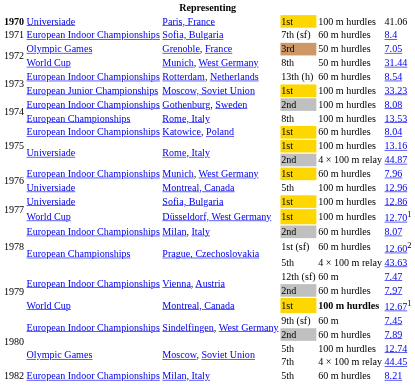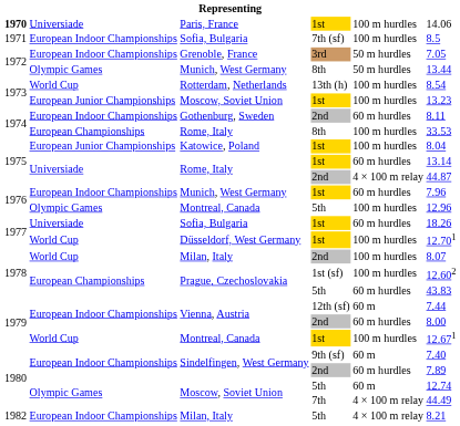Paris, France | column 6: 41.06 -> 14.06
Sofia, Bulgaria / 7th (sf) | column 5: 60 m hurdles -> 100 m hurdles
Sofia, Bulgaria / 7th (sf) | column 6: 8.4 -> 8.5
Grenoble, France | column 2: Olympic Games -> European Indoor Championships
Munich, West Germany / 8th | column 2: World Cup -> Olympic Games
Munich, West Germany / 8th | column 6: 31.44 -> 13.44
Rotterdam, Netherlands | column 2: European Indoor Championships -> World Cup
Rotterdam, Netherlands | column 5: 60 m hurdles -> 100 m hurdles
Moscow, Soviet Union / 1st | column 6: 33.23 -> 13.23
Gothenburg, Sweden | column 5: 100 m hurdles -> 60 m hurdles
Gothenburg, Sweden | column 6: 8.08 -> 8.11
Rome, Italy / 8th | column 6: 13.53 -> 33.53
Katowice, Poland | column 2: European Indoor Championships -> European Junior Championships
Katowice, Poland | column 5: 60 m hurdles -> 100 m hurdles
Rome, Italy / 1st | column 5: 100 m hurdles -> 60 m hurdles
Rome, Italy / 1st | column 6: 13.16 -> 13.14
Montreal, Canada / 5th | column 2: Universiade -> Olympic Games
Sofia, Bulgaria / 1st | column 5: 100 m hurdles -> 60 m hurdles
Sofia, Bulgaria / 1st | column 6: 12.86 -> 18.26
Milan, Italy / 2nd | column 2: European Indoor Championships -> World Cup
Milan, Italy / 2nd | column 5: 60 m hurdles -> 100 m hurdles
Prague, Czechoslovakia / 1st (sf) | column 5: 60 m hurdles -> 100 m hurdles
Prague, Czechoslovakia / 5th | column 5: 4 × 100 m relay -> 60 m hurdles
Prague, Czechoslovakia / 5th | column 6: 43.63 -> 43.83
Vienna, Austria / 12th (sf) | column 6: 7.47 -> 7.44
Vienna, Austria / 2nd | column 6: 7.97 -> 8.00
Montreal, Canada / 1st | column 5: bold -> normal
Sindelfingen, West Germany / 9th (sf) | column 6: 7.45 -> 7.40
Moscow, Soviet Union / 5th | column 5: 100 m hurdles -> 60 m
Moscow, Soviet Union / 7th | column 6: 44.45 -> 44.49
Milan, Italy / 5th | column 5: 60 m hurdles -> 4 × 100 m relay
